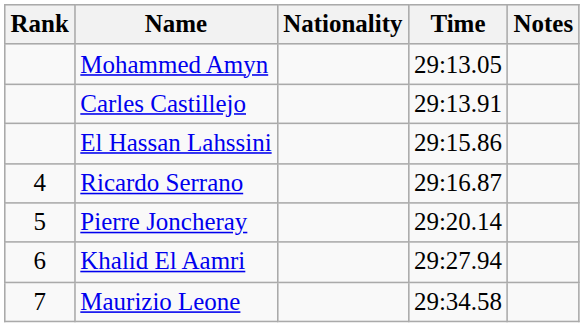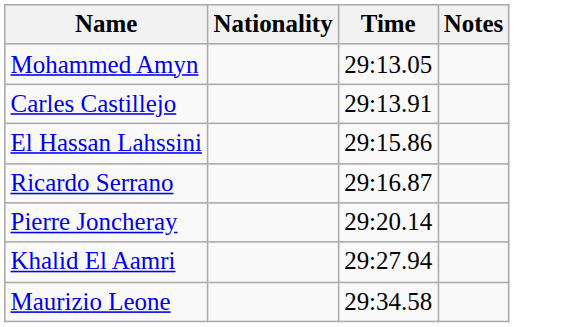- column: Rank | 4 | 5 | 6 | 7
